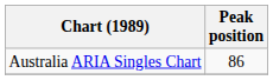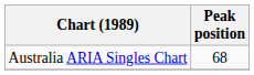Australia ARIA Singles Chart | Peak position: 86 -> 68
